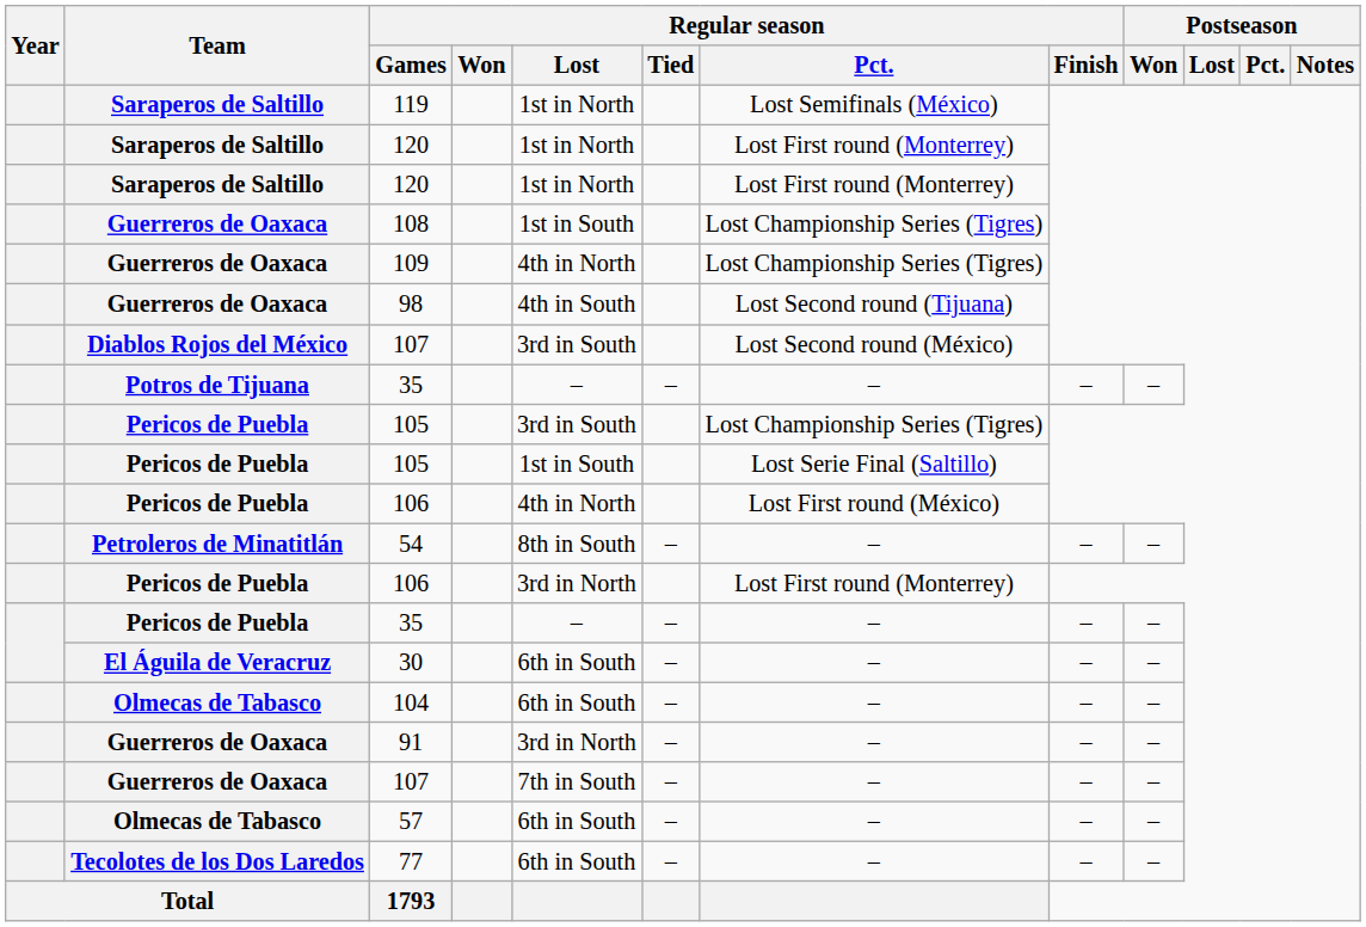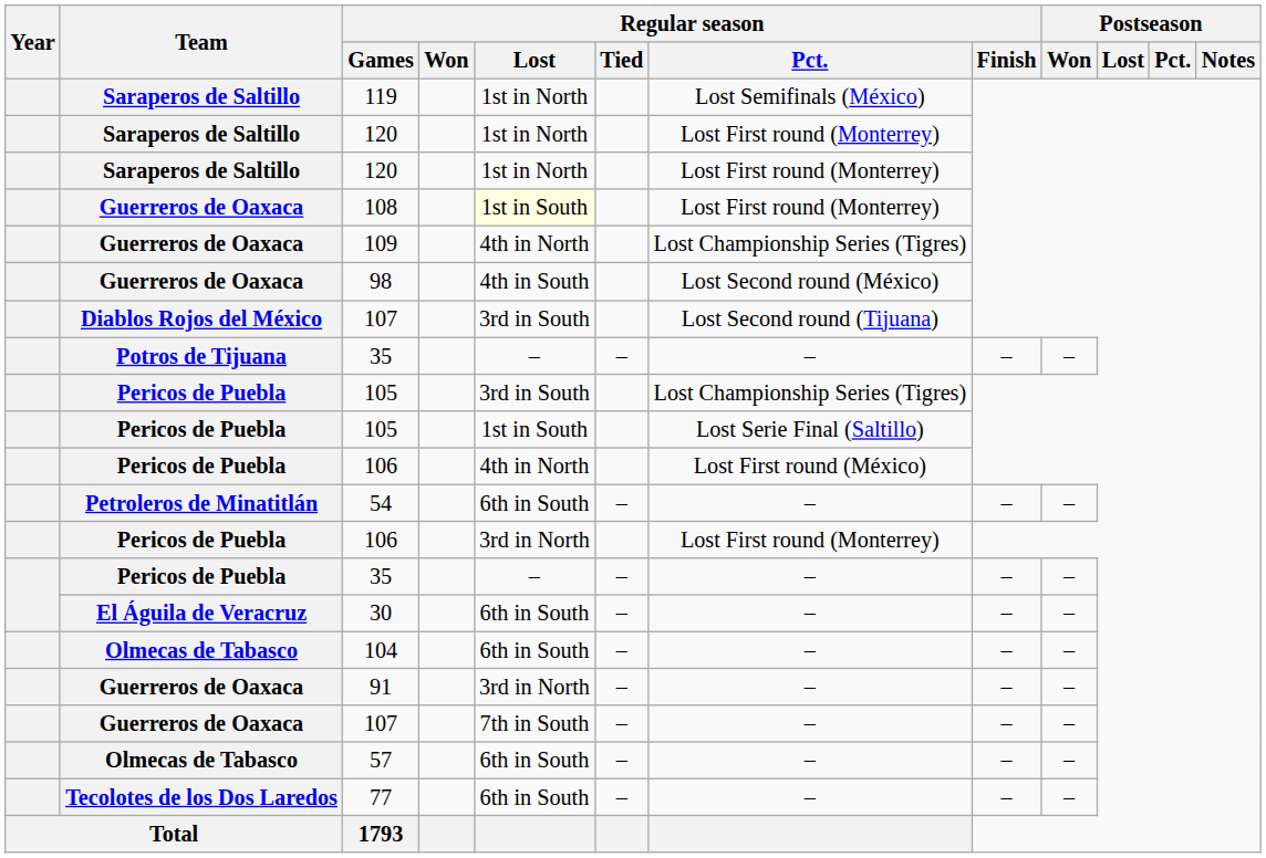108 | Regular season / Lost: no background -> lightyellow background
108 | Regular season / Pct.: Lost Championship Series (Tigres) -> Lost First round (Monterrey)
98 | Regular season / Pct.: Lost Second round (Tijuana) -> Lost Second round (México)
Diablos Rojos del México / 107 | Regular season / Pct.: Lost Second round (México) -> Lost Second round (Tijuana)
54 | Regular season / Lost: 8th in South -> 6th in South
